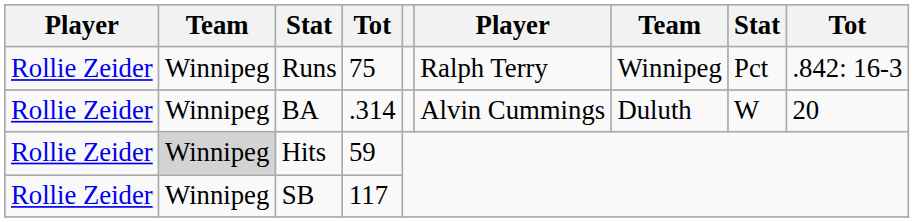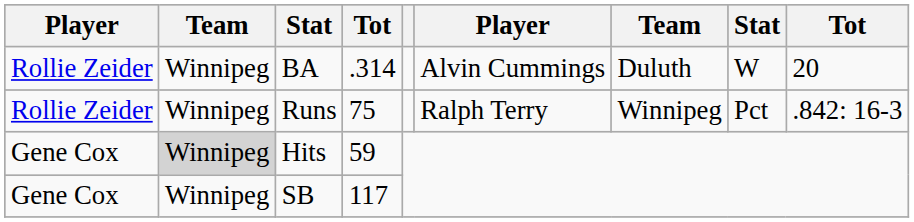rows swapped: BA <-> Runs
Hits | column 1: Rollie Zeider -> Gene Cox
SB | column 1: Rollie Zeider -> Gene Cox
